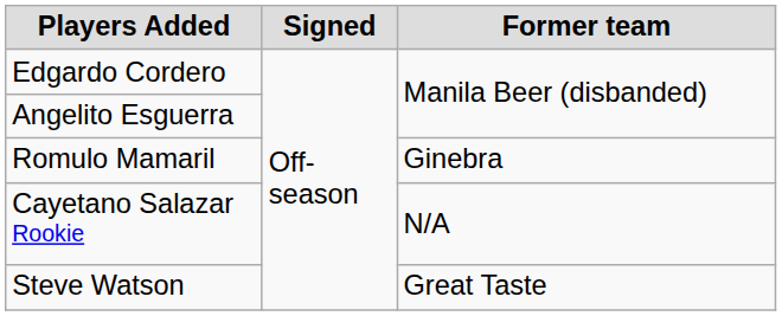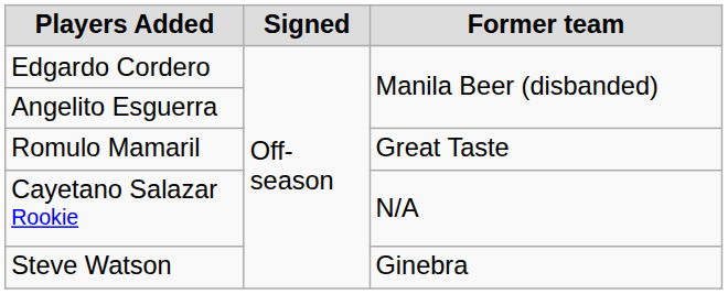Romulo Mamaril | Former team: Ginebra -> Great Taste
Steve Watson | Former team: Great Taste -> Ginebra
